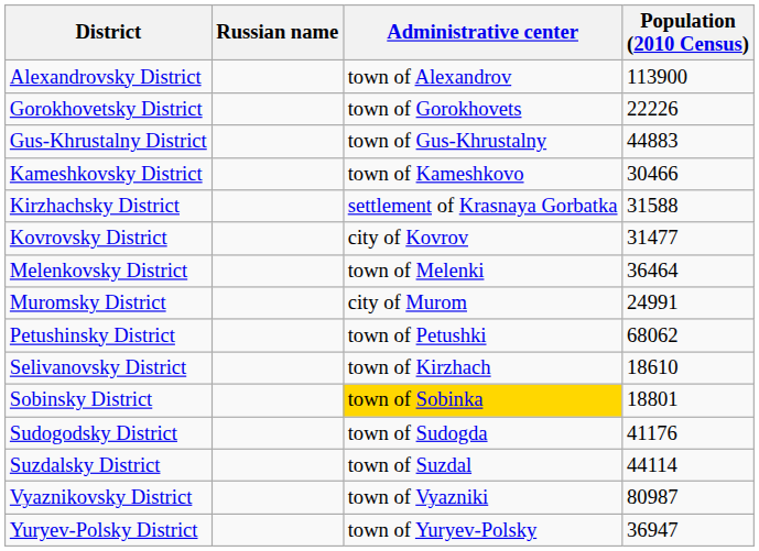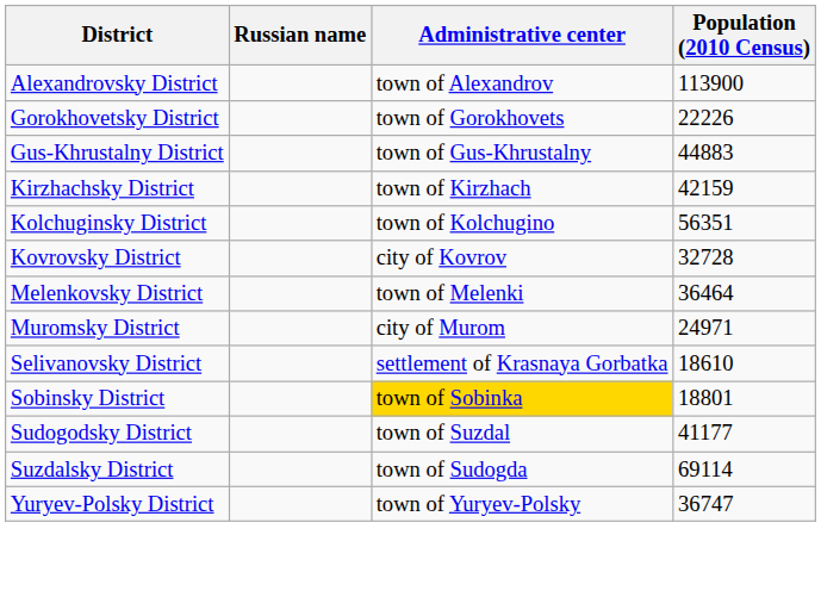- row: Kameshkovsky District | town of Kameshkovo | 30466
Kirzhachsky District | Administrative center: settlement of Krasnaya Gorbatka -> town of Kirzhach
Kirzhachsky District | Population (2010 Census): 31588 -> 42159
+ row: Kolchuginsky District | town of Kolchugino | 56351
Kovrovsky District | Population (2010 Census): 31477 -> 32728
Muromsky District | Population (2010 Census): 24991 -> 24971
- row: Petushinsky District | town of Petushki | 68062
Selivanovsky District | Administrative center: town of Kirzhach -> settlement of Krasnaya Gorbatka
Sudogodsky District | Administrative center: town of Sudogda -> town of Suzdal
Sudogodsky District | Population (2010 Census): 41176 -> 41177
Suzdalsky District | Administrative center: town of Suzdal -> town of Sudogda
Suzdalsky District | Population (2010 Census): 44114 -> 69114
- row: Vyaznikovsky District | town of Vyazniki | 80987
Yuryev-Polsky District | Population (2010 Census): 36947 -> 36747
